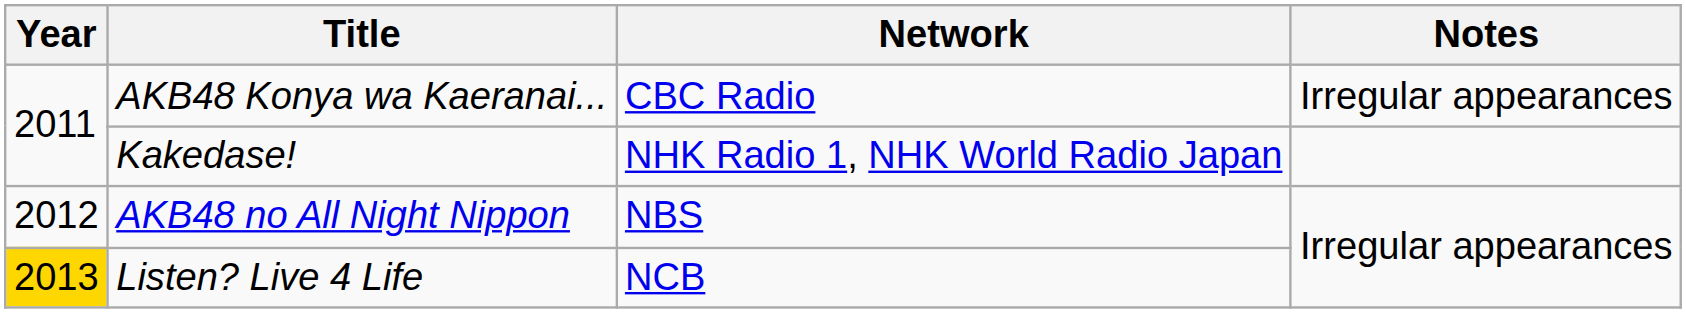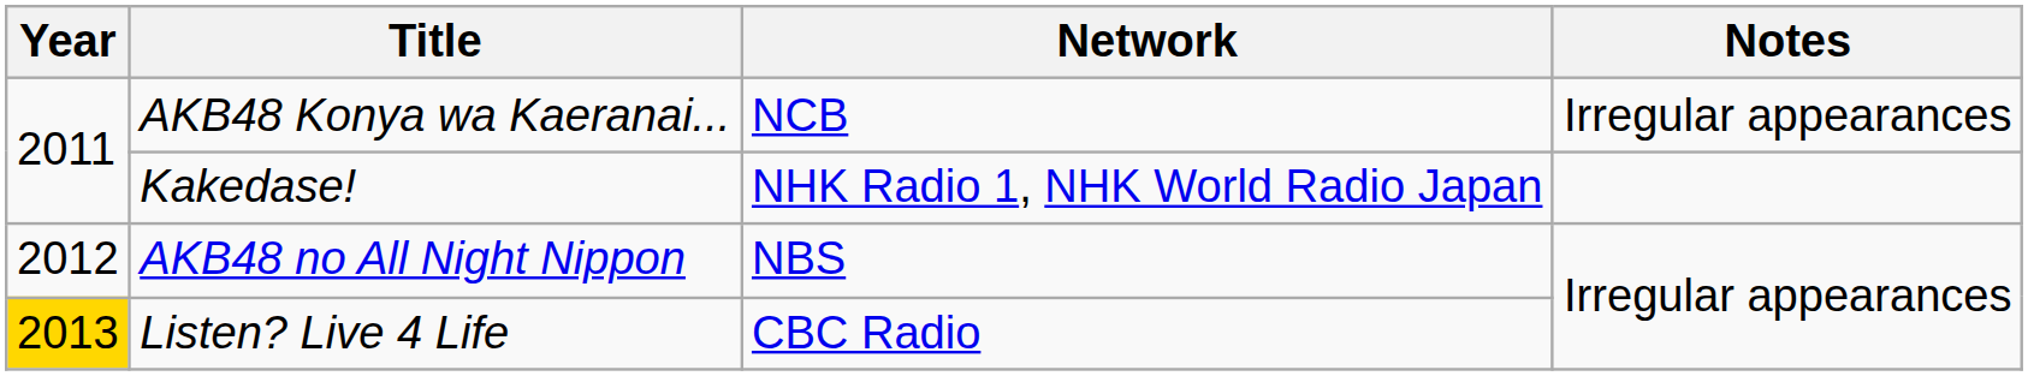AKB48 Konya wa Kaeranai... | Network: CBC Radio -> NCB
Listen? Live 4 Life | Network: NCB -> CBC Radio
